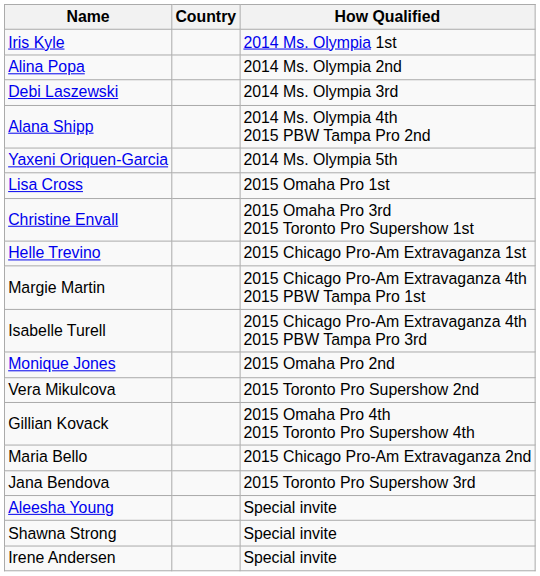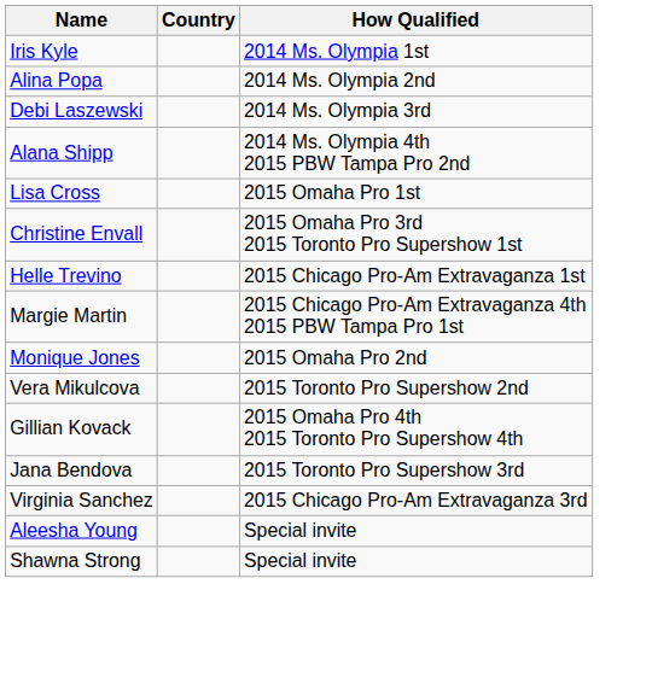- row: Yaxeni Oriquen-Garcia | 2014 Ms. Olympia 5th
- row: Isabelle Turell | 2015 Chicago Pro-Am Extravaganza 4th 2015 PBW Tampa Pro 3rd
- row: Maria Bello | 2015 Chicago Pro-Am Extravaganza 2nd
+ row: Virginia Sanchez | 2015 Chicago Pro-Am Extravaganza 3rd
- row: Irene Andersen | Special invite
